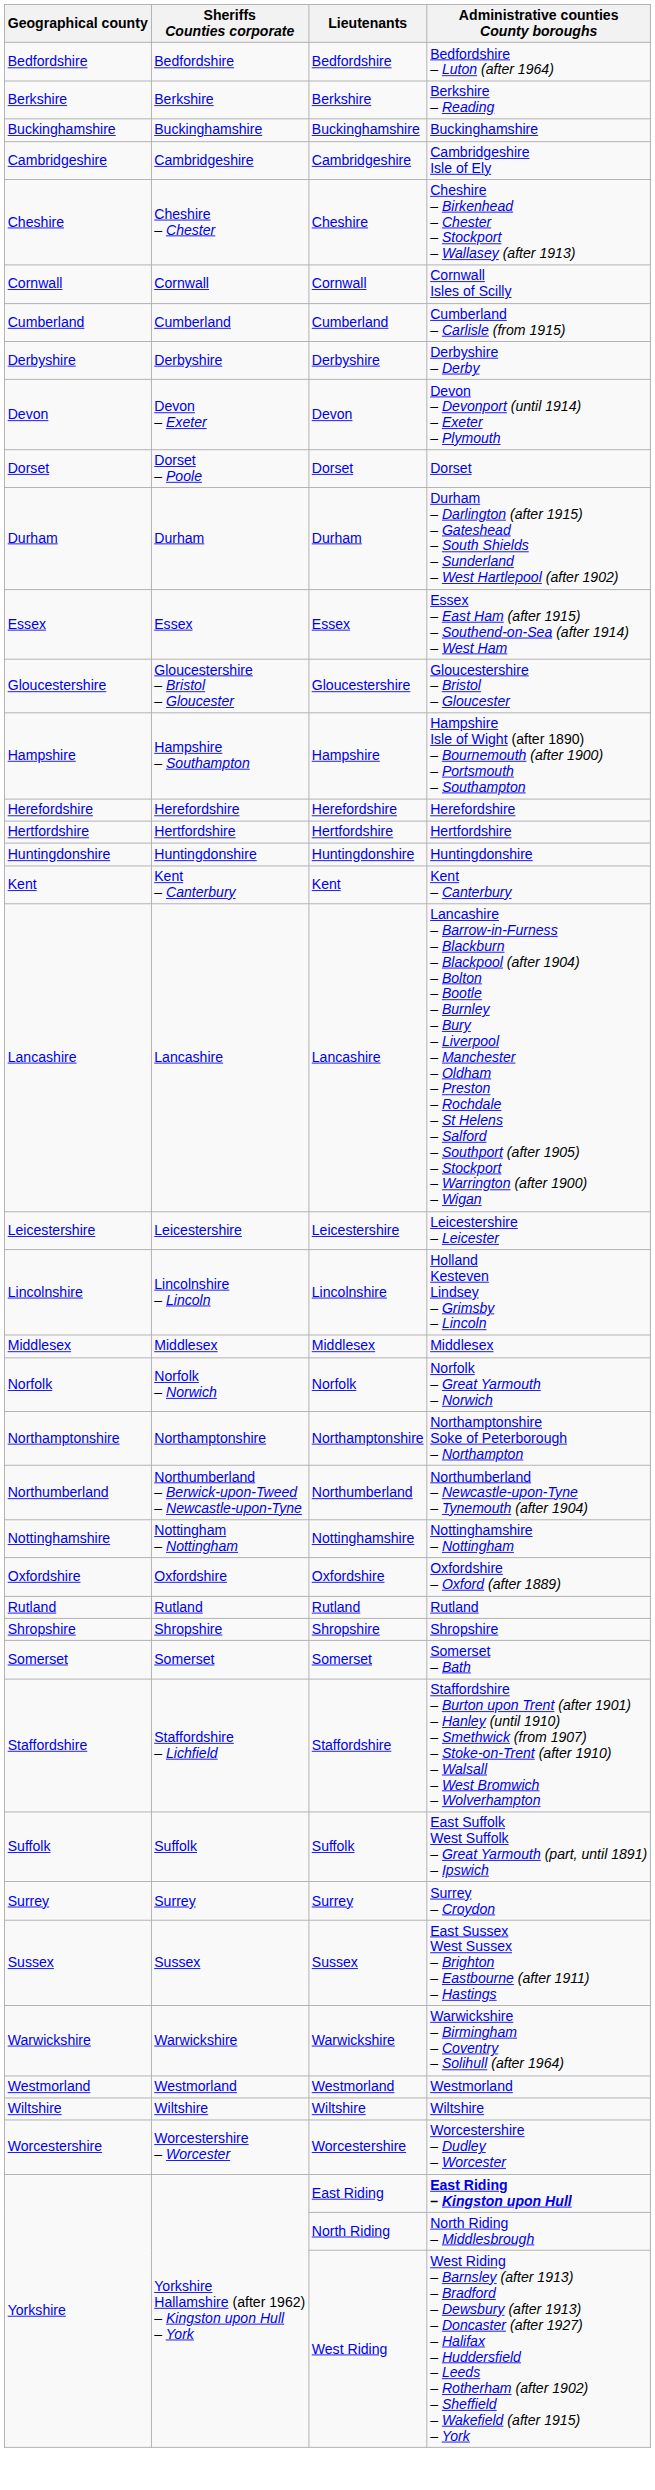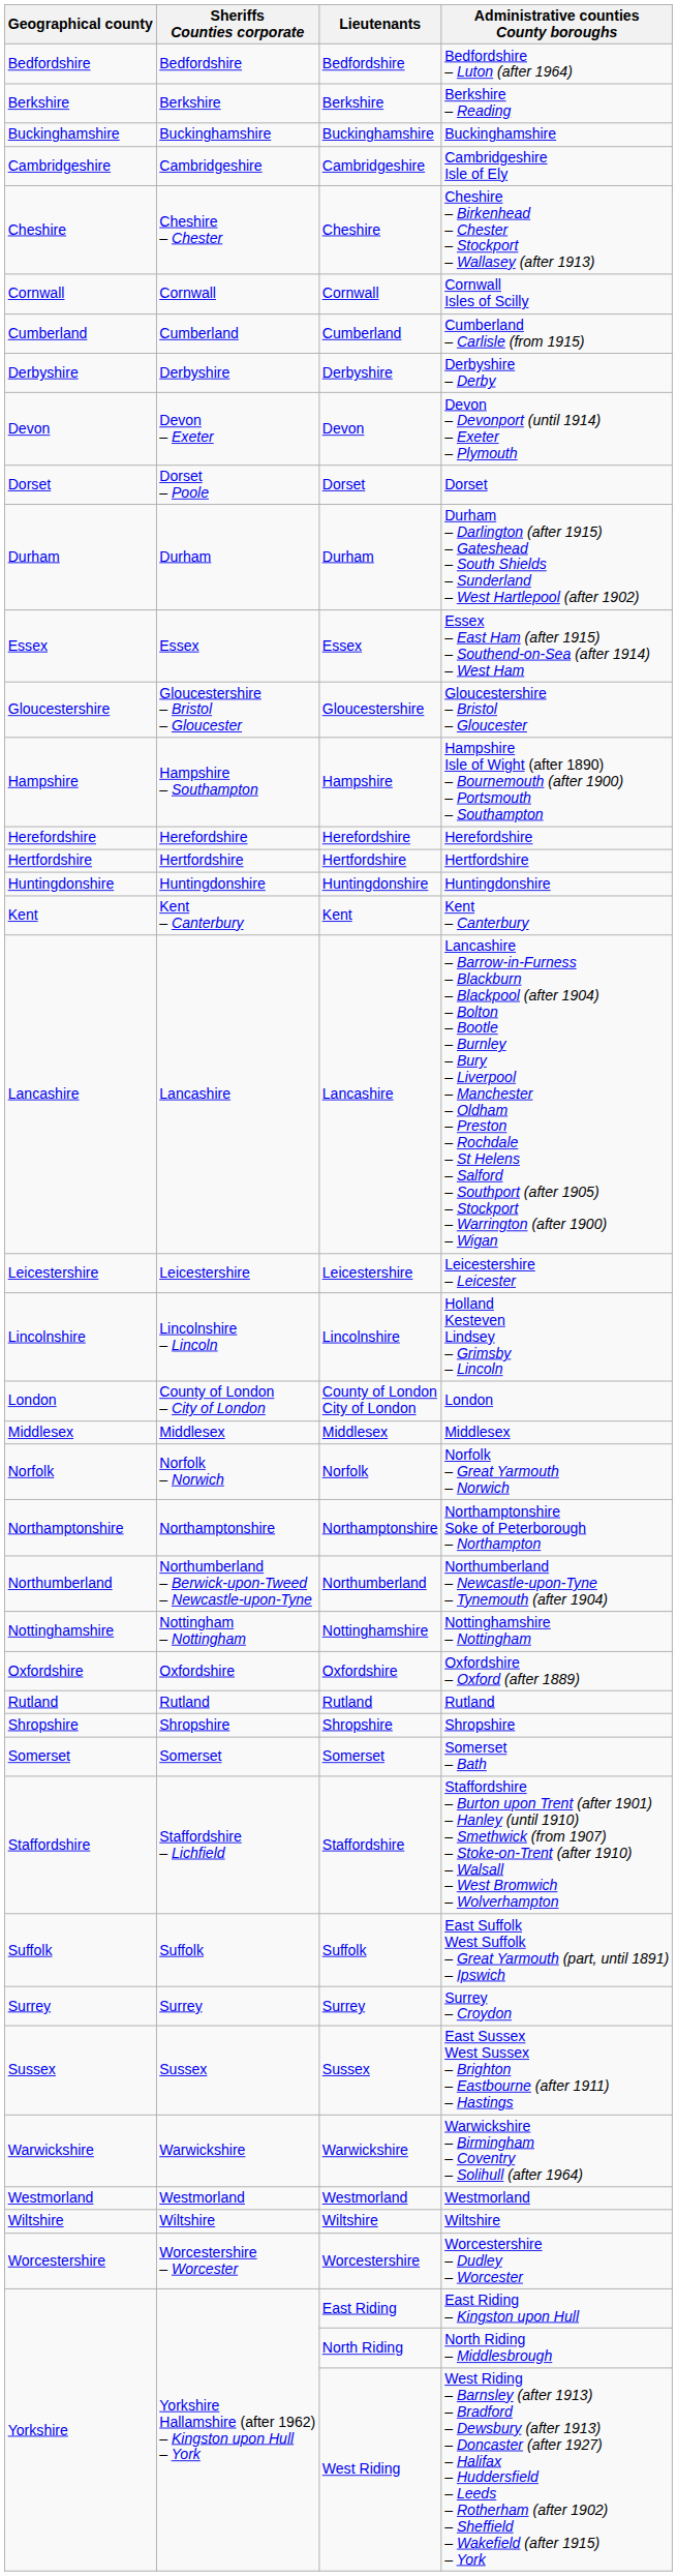+ row: London | County of London – City of London | County of London City of London | London
East Riding | Administrative counties County boroughs: bold -> normal
